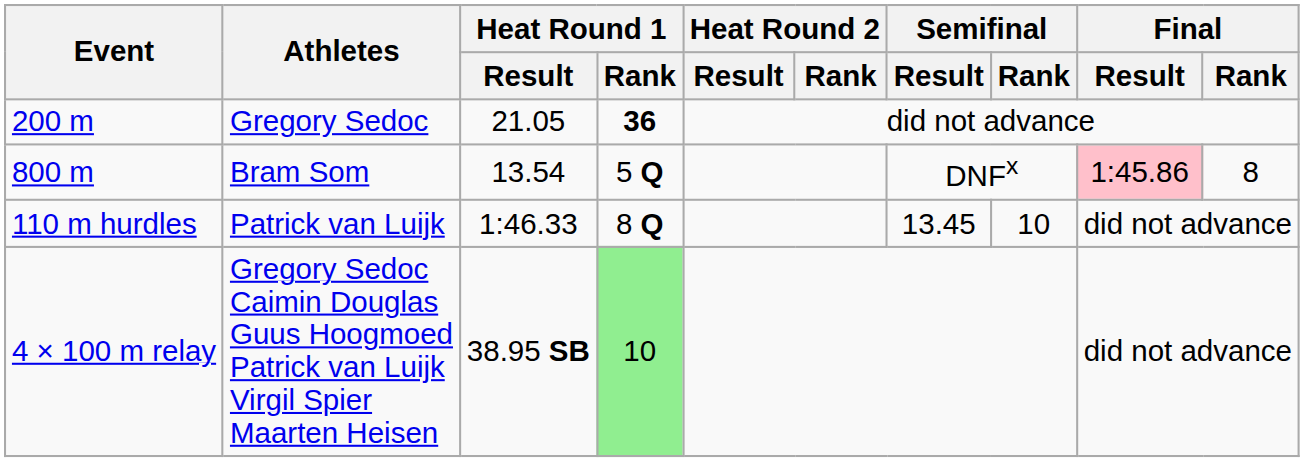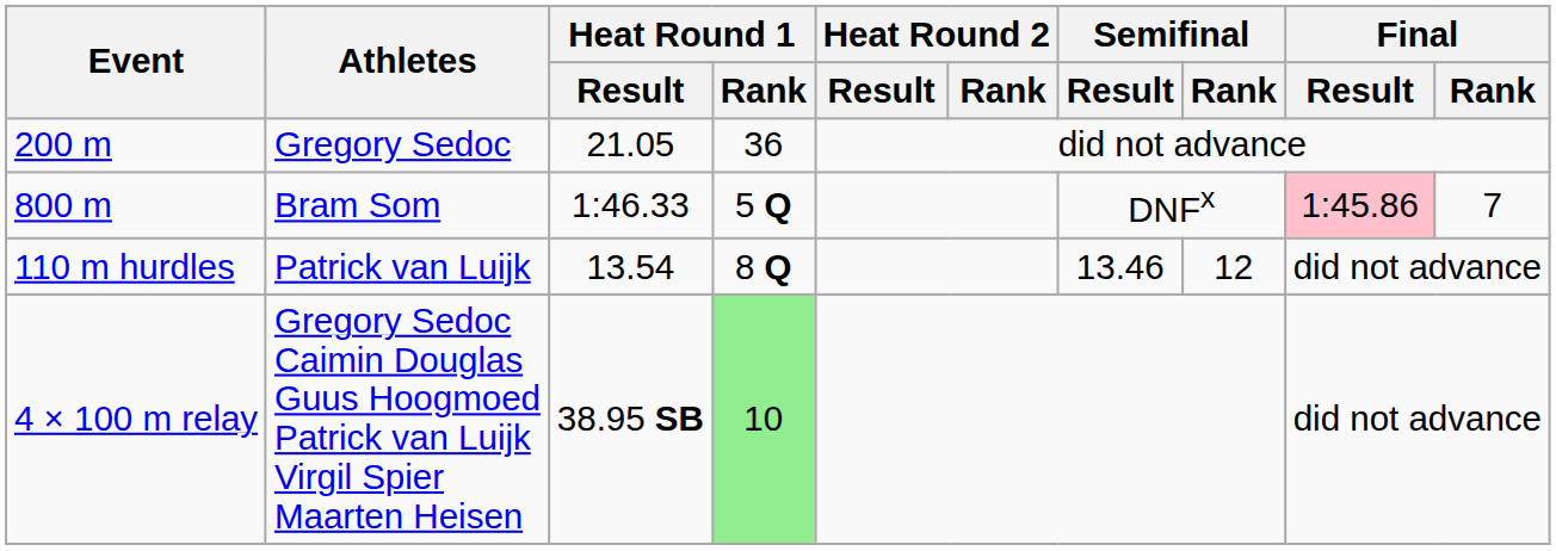200 m | Heat Round 1 / Rank: bold -> normal
800 m | Heat Round 1 / Result: 13.54 -> 1:46.33
800 m | Final / Rank: 8 -> 7
110 m hurdles | Heat Round 1 / Result: 1:46.33 -> 13.54
110 m hurdles | Semifinal / Result: 13.45 -> 13.46
110 m hurdles | Semifinal / Rank: 10 -> 12
